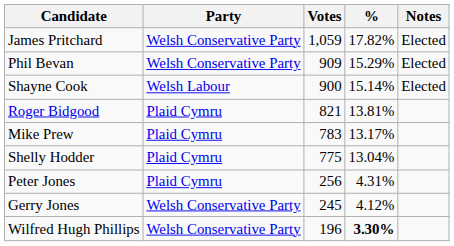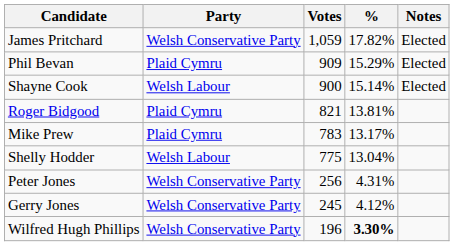Phil Bevan | Party: Welsh Conservative Party -> Plaid Cymru
Shelly Hodder | Party: Plaid Cymru -> Welsh Labour
Peter Jones | Party: Plaid Cymru -> Welsh Conservative Party
